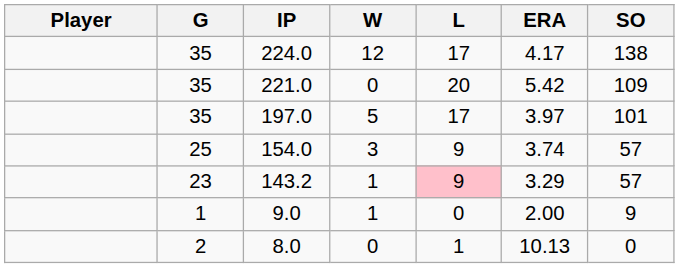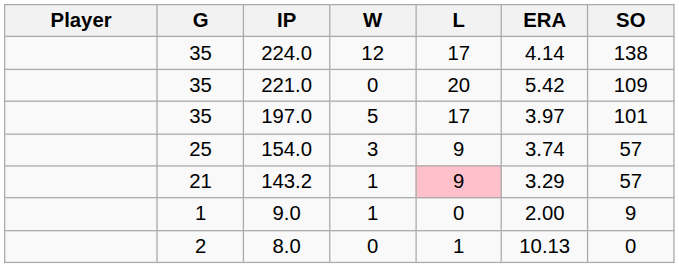224.0 | ERA: 4.17 -> 4.14
143.2 | G: 23 -> 21
